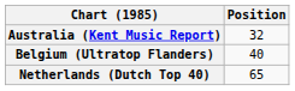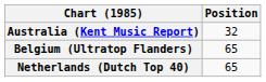Belgium (Ultratop Flanders) | Position: 40 -> 65
